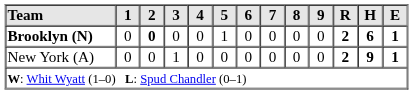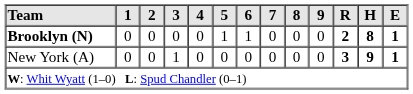Brooklyn (N) | 2: bold -> normal
Brooklyn (N) | 6: 0 -> 1
Brooklyn (N) | H: 6 -> 8
New York (A) | R: 2 -> 3
